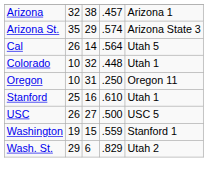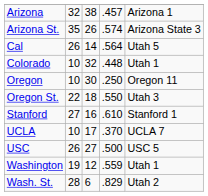Arizona St. | column 3: 29 -> 26
Oregon | column 3: 31 -> 30
+ row: Oregon St. | 22 | 18 | .550 | Utah 3
Stanford | column 2: 25 -> 27
Stanford | column 5: Utah 1 -> Stanford 1
+ row: UCLA | 10 | 17 | .370 | UCLA 7
Washington | column 3: 15 -> 12
Washington | column 5: Stanford 1 -> Utah 1
Wash. St. | column 2: 29 -> 28
